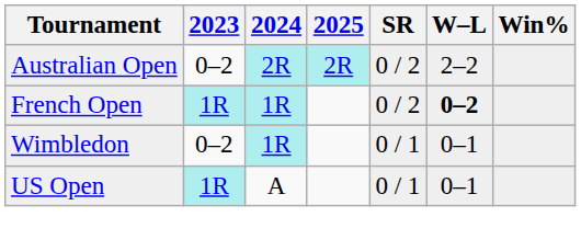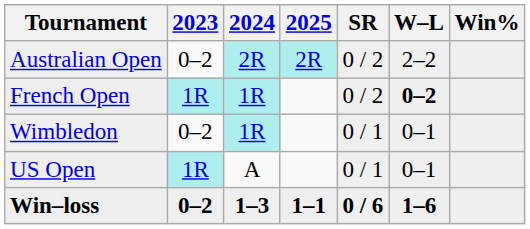+ row: Win–loss | 0–2 | 1–3 | 1–1 | 0 / 6 | 1–6
